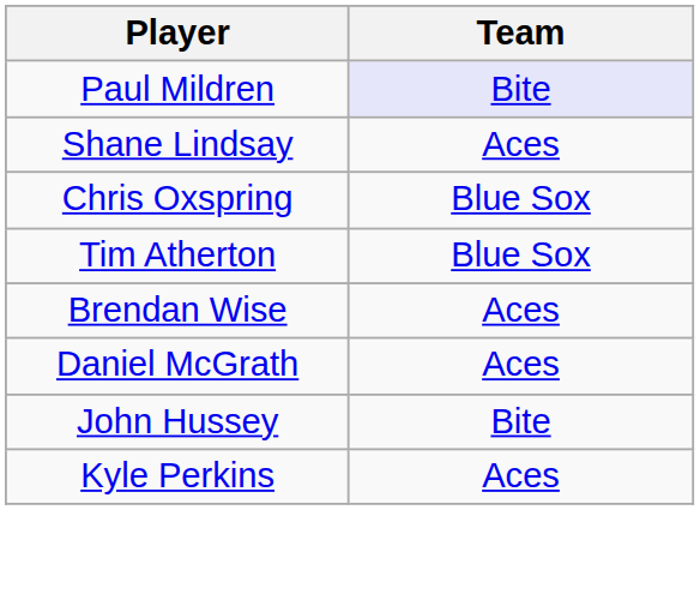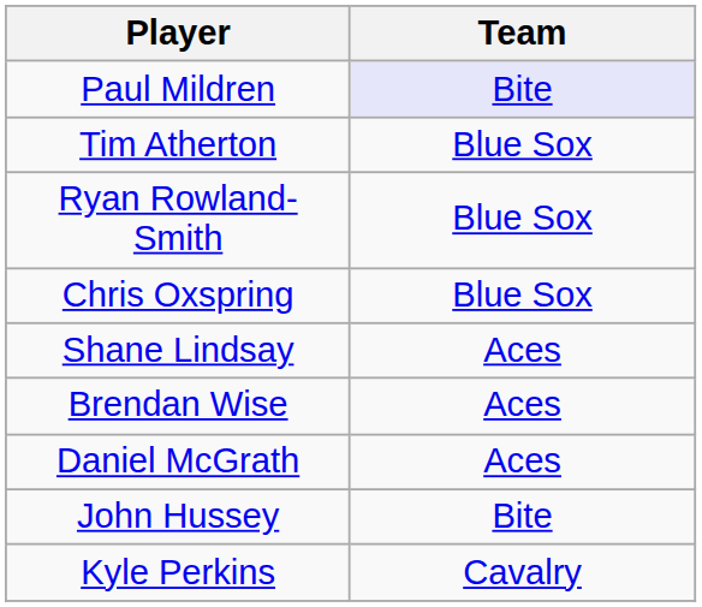rows swapped: Shane Lindsay <-> Tim Atherton
+ row: Ryan Rowland-Smith | Blue Sox
Kyle Perkins | Team: Aces -> Cavalry
